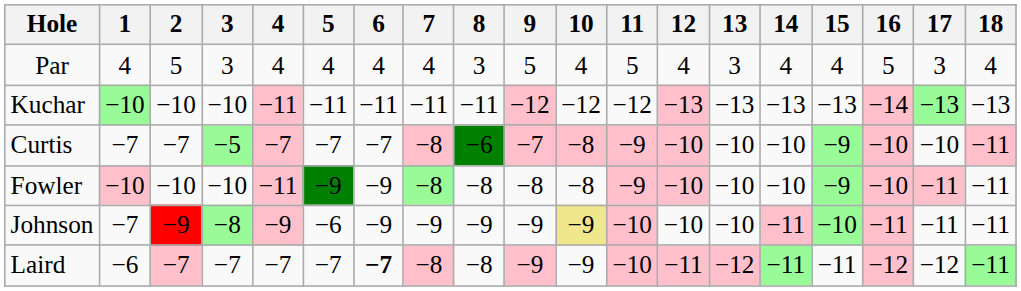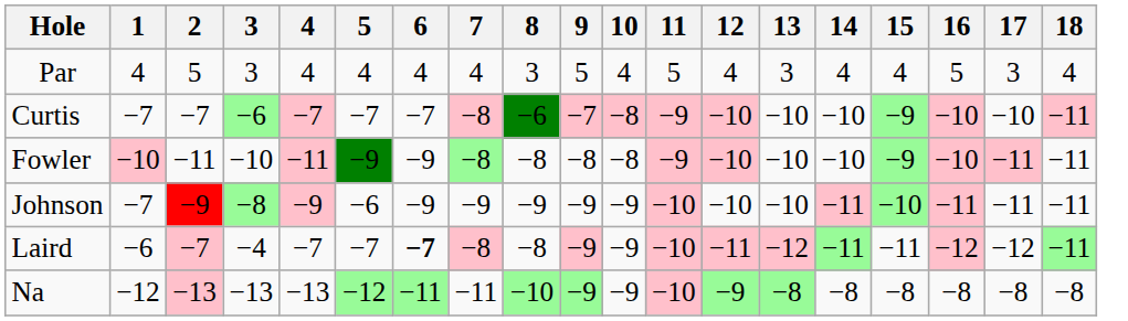- row: Kuchar | −10 | −10 | −10 | −11 | −11 | −11 | −11 | −11 | −12 | −12 | −12 | −13 | −13 | −13 | −13 | −14 | −13 | −13
Curtis | 3: −5 -> −6
Fowler | 2: −10 -> −11
Johnson | 10: khaki background -> no background
Laird | 3: −7 -> −4
+ row: Na | −12 | −13 | −13 | −13 | −12 | −11 | −11 | −10 | −9 | −9 | −10 | −9 | −8 | −8 | −8 | −8 | −8 | −8
